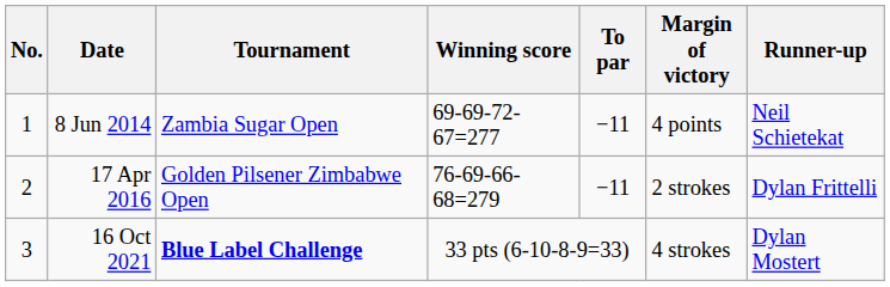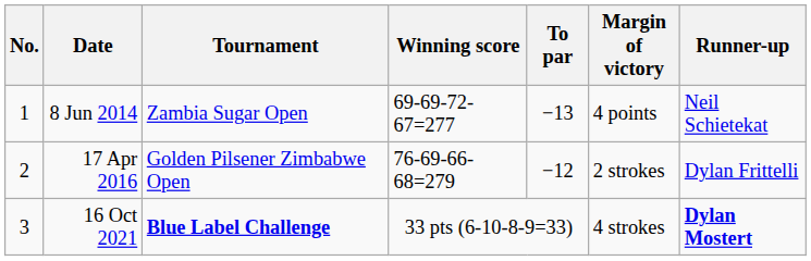8 Jun 2014 | To par: −11 -> −13
17 Apr 2016 | To par: −11 -> −12
16 Oct 2021 | Runner-up: normal -> bold
